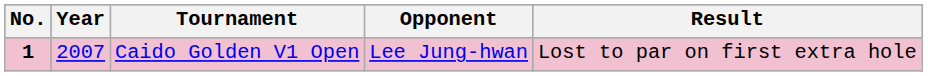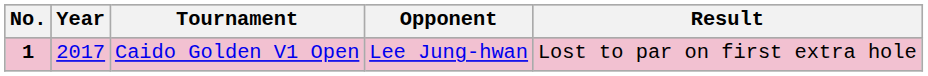Caido Golden V1 Open | Year: 2007 -> 2017
